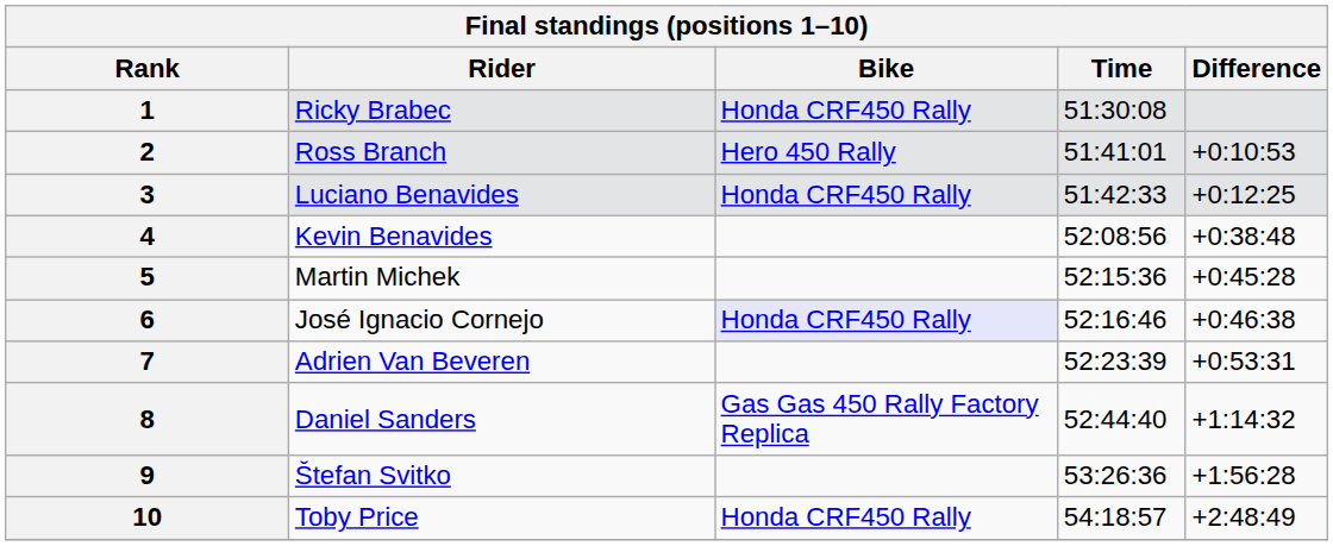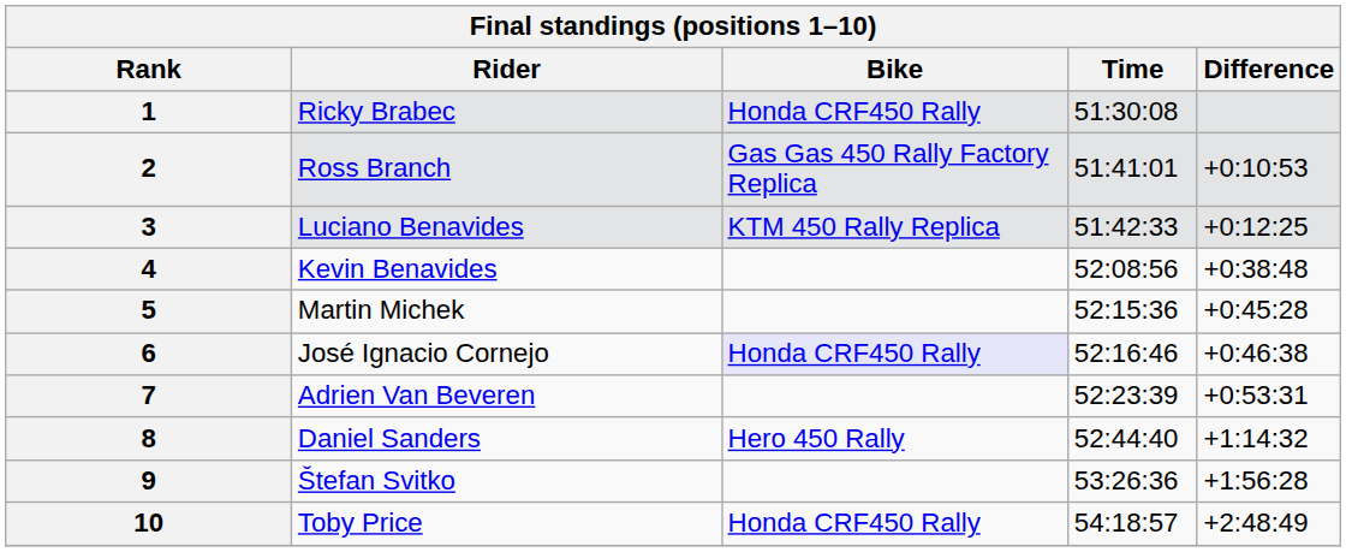2 | Bike: Hero 450 Rally -> Gas Gas 450 Rally Factory Replica
3 | Bike: Honda CRF450 Rally -> KTM 450 Rally Replica
8 | Bike: Gas Gas 450 Rally Factory Replica -> Hero 450 Rally
